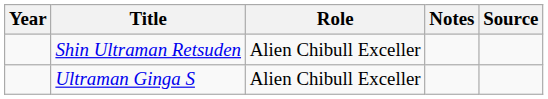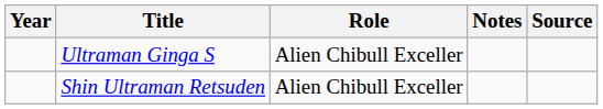rows swapped: Ultraman Ginga S <-> Shin Ultraman Retsuden
